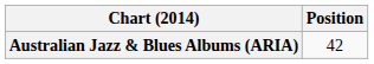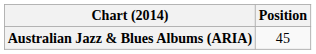Australian Jazz & Blues Albums (ARIA) | Position: 42 -> 45
